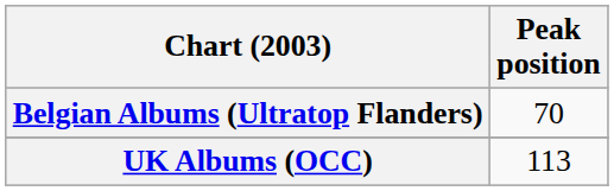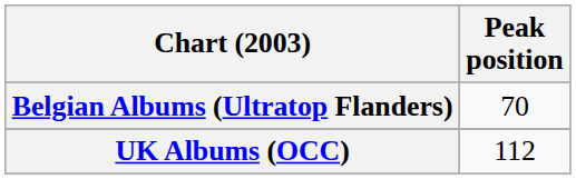UK Albums (OCC) | Peak position: 113 -> 112
